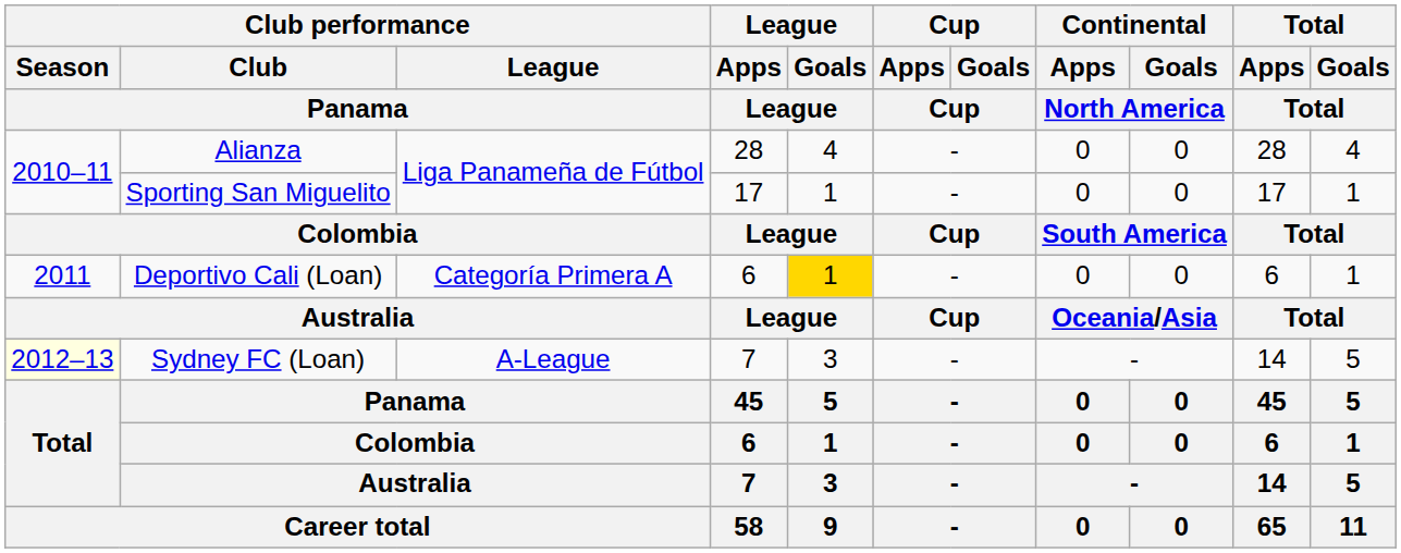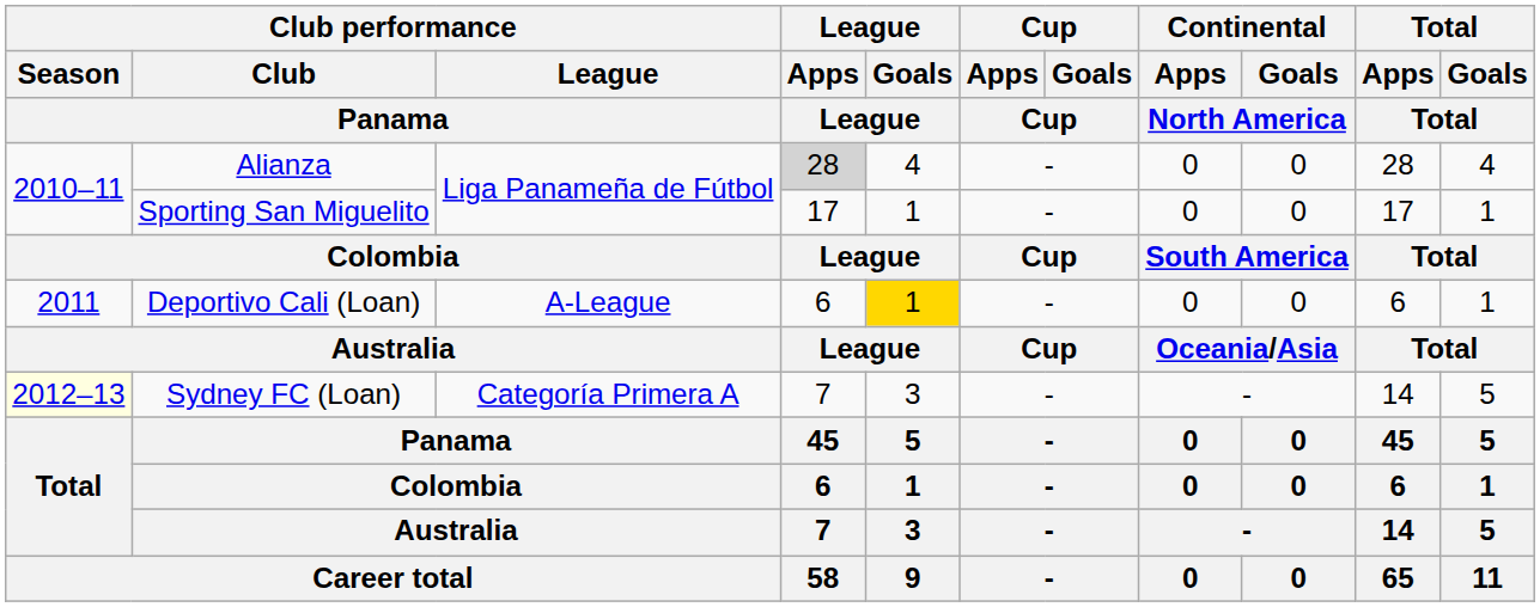Alianza | League / Apps / League: no background -> lightgrey background
Deportivo Cali (Loan) | Club performance / League / Panama: Categoría Primera A -> A-League
Sydney FC (Loan) | Club performance / League / Panama: A-League -> Categoría Primera A
